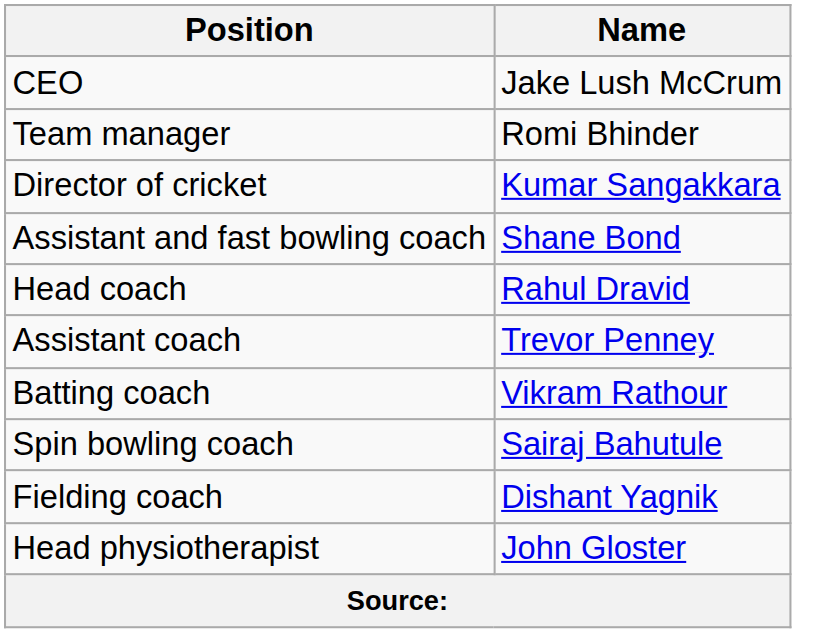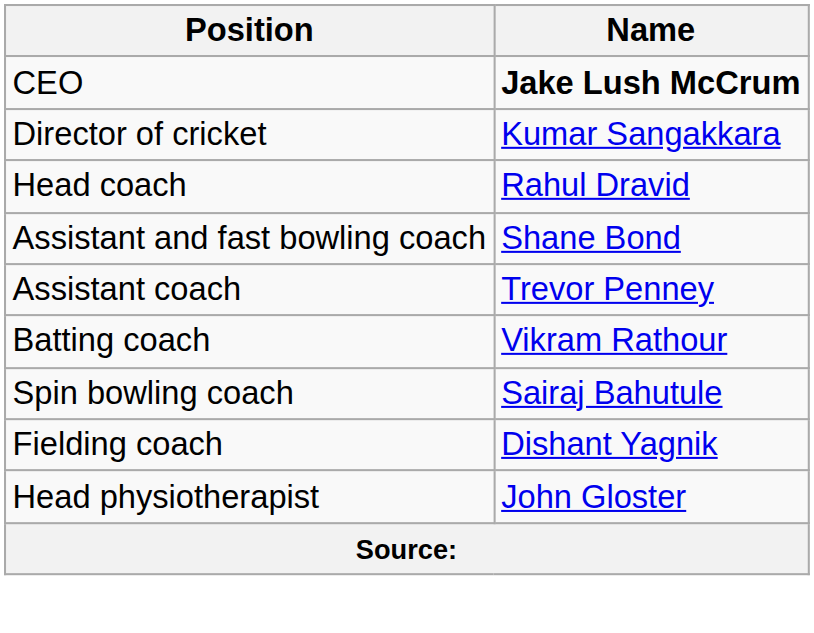CEO | Name: normal -> bold
- row: Team manager | Romi Bhinder
rows swapped: Head coach <-> Assistant and fast bowling coach
